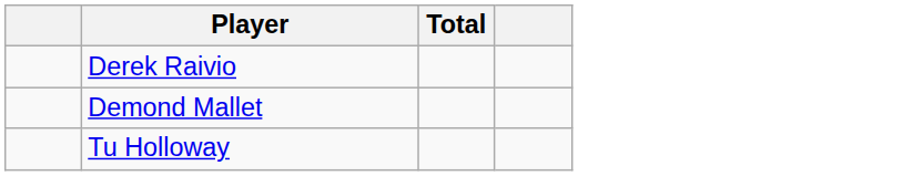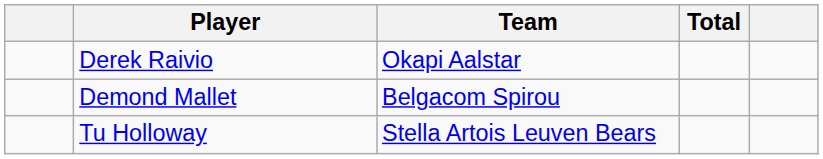+ column: Team | Okapi Aalstar | Belgacom Spirou | Stella Artois Leuven Bears
